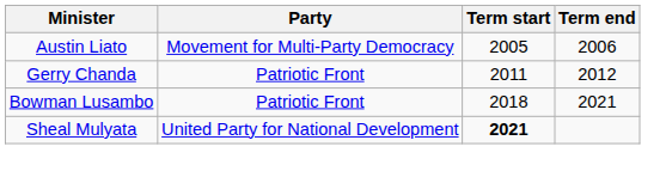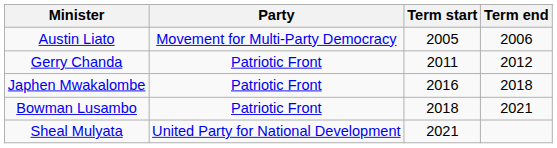+ row: Japhen Mwakalombe | Patriotic Front | 2016 | 2018
Sheal Mulyata | Term start: bold -> normal
